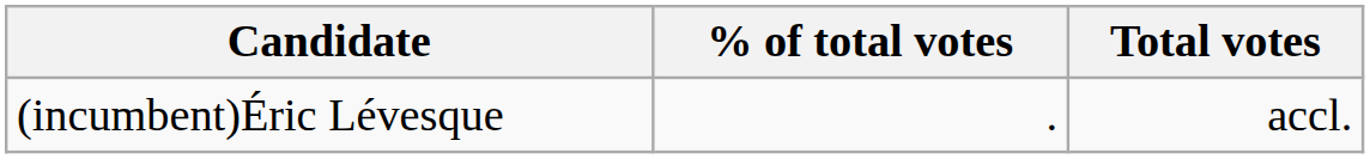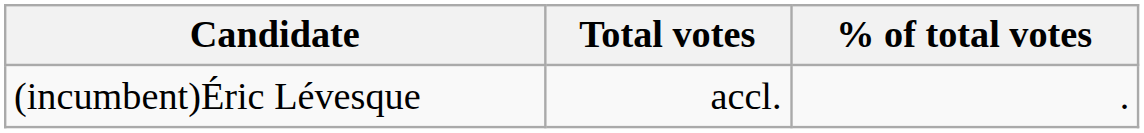columns swapped: Total votes <-> % of total votes
